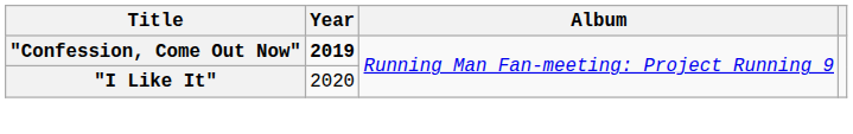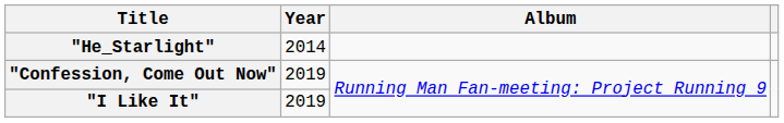+ row: "He_Starlight" | 2014
"Confession, Come Out Now" | Year: bold -> normal
"I Like It" | Year: 2020 -> 2019
